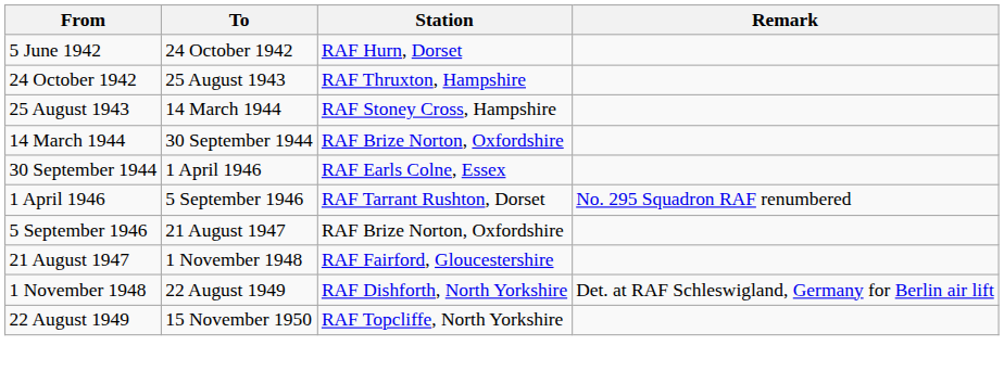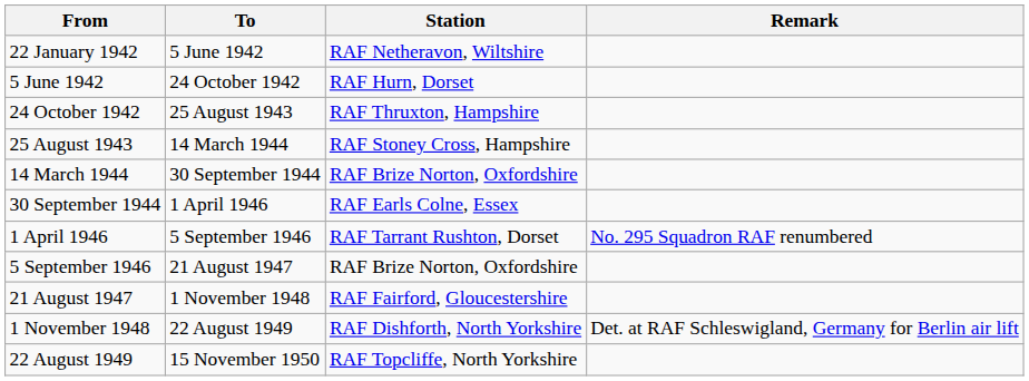+ row: 22 January 1942 | 5 June 1942 | RAF Netheravon, Wiltshire
